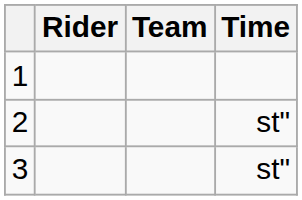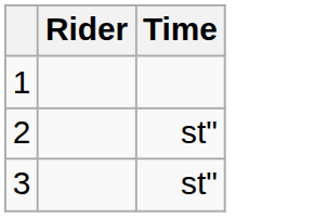- column: Team
